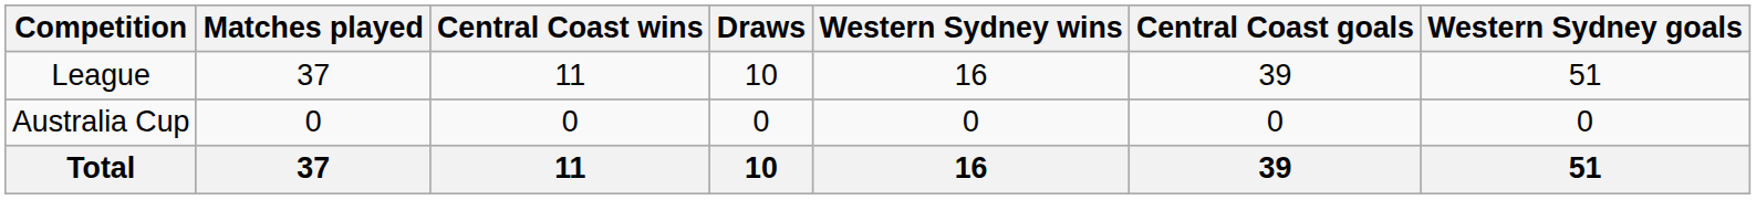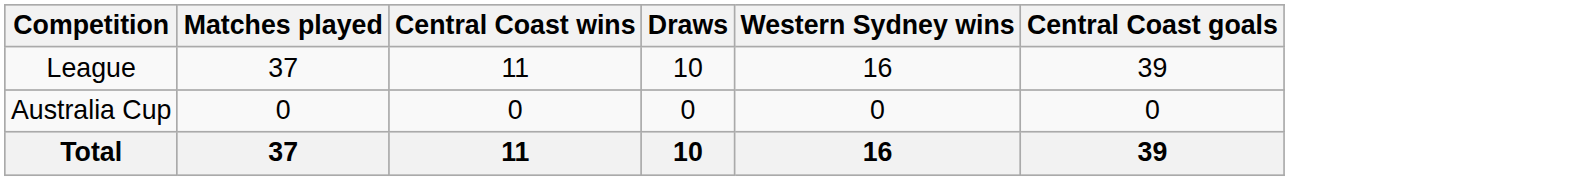- column: Western Sydney goals | 51 | 0 | 51
